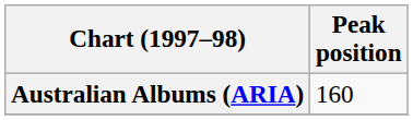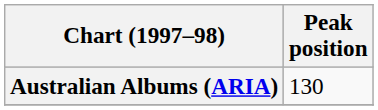Australian Albums (ARIA) | Peak position: 160 -> 130
